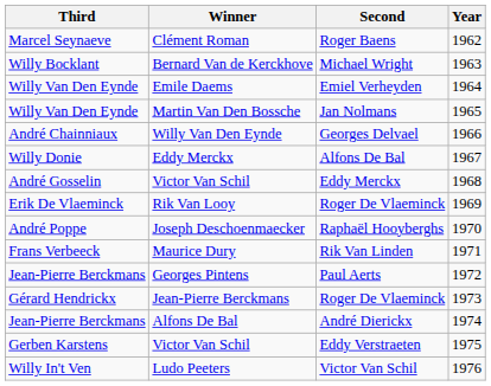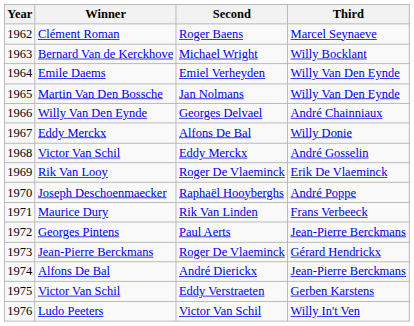columns swapped: Year <-> Third
